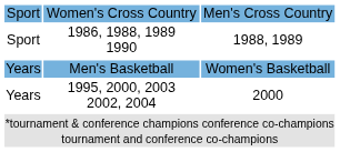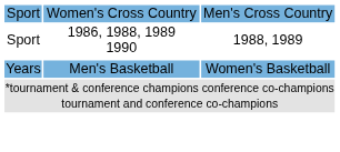- row: Years | 1995, 2000, 2003 2002, 2004 | 2000
